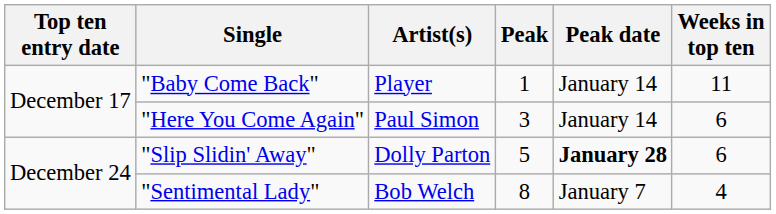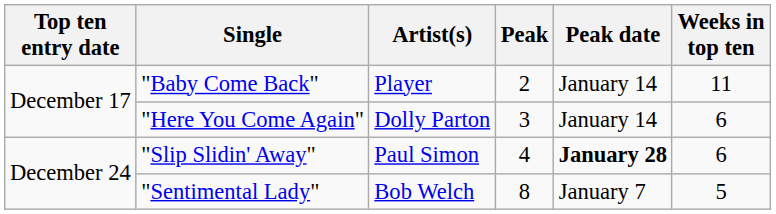"Baby Come Back" | Peak: 1 -> 2
"Here You Come Again" | Artist(s): Paul Simon -> Dolly Parton
"Slip Slidin' Away" | Artist(s): Dolly Parton -> Paul Simon
"Slip Slidin' Away" | Peak: 5 -> 4
"Sentimental Lady" | Weeks in top ten: 4 -> 5
